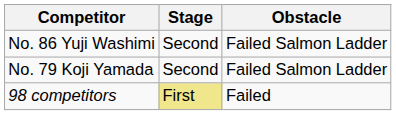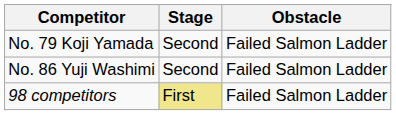rows swapped: No. 79 Koji Yamada <-> No. 86 Yuji Washimi
98 competitors | Obstacle: Failed -> Failed Salmon Ladder
